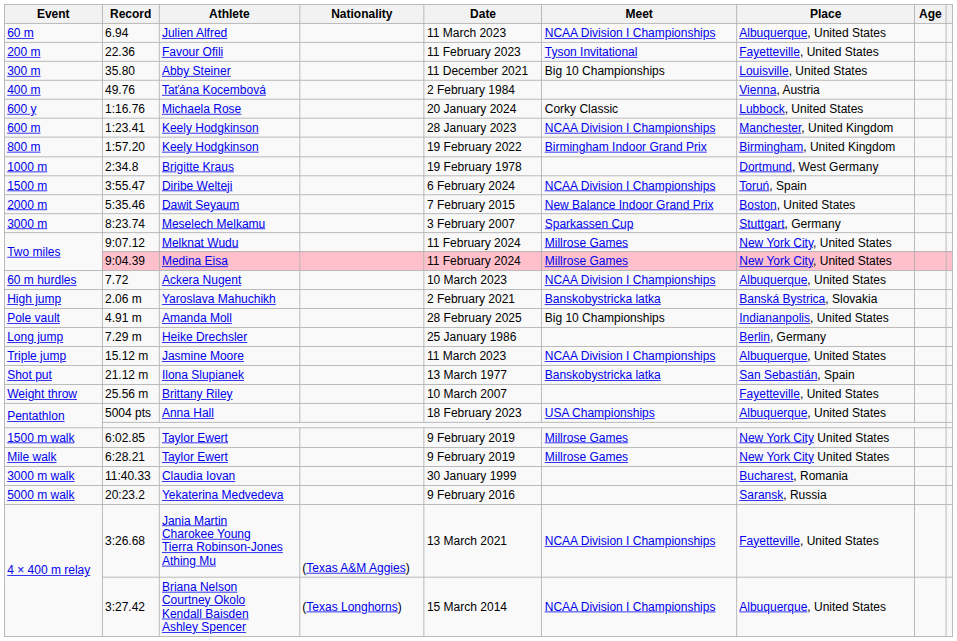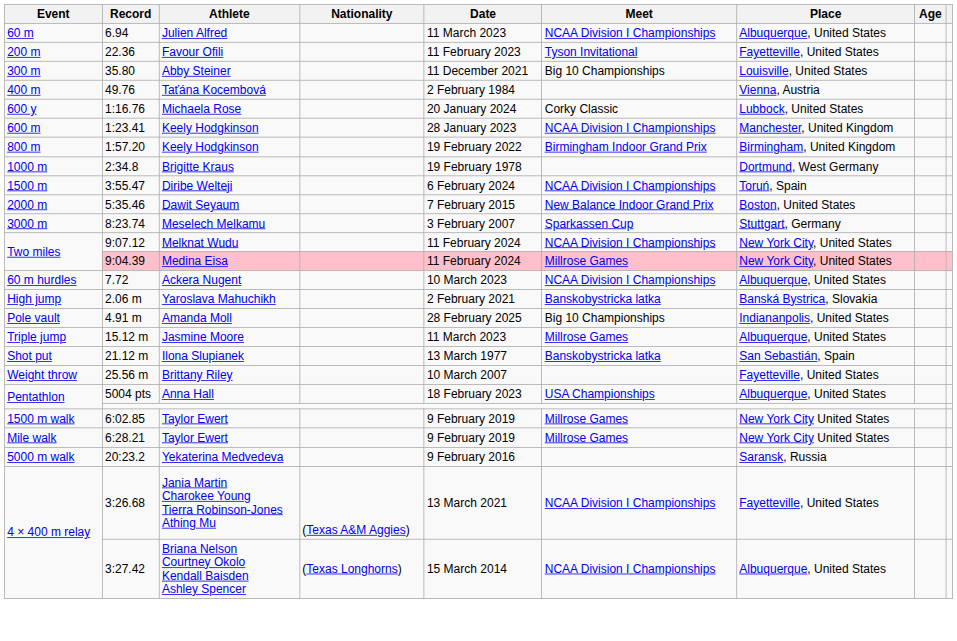Melknat Wudu | Meet: Millrose Games -> NCAA Division I Championships
- row: Long jump | 7.29 m | Heike Drechsler | 25 January 1986 | Berlin, Germany
Jasmine Moore | Meet: NCAA Division I Championships -> Millrose Games
- row: 3000 m walk | 11:40.33 | Claudia Iovan | 30 January 1999 | Bucharest, Romania
